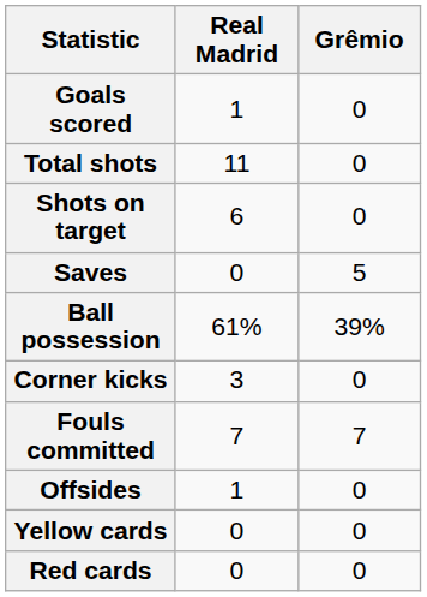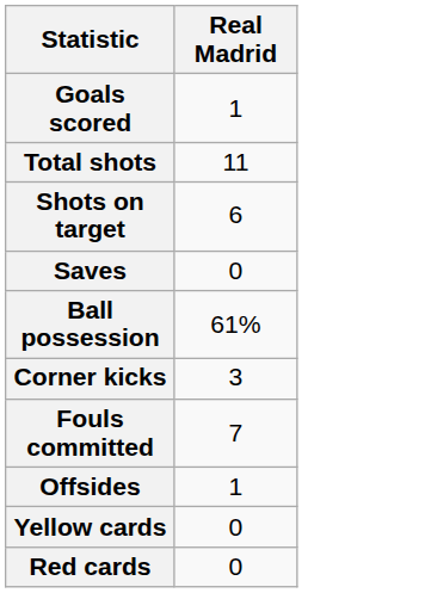- column: Grêmio | 0 | 0 | 0 | 5 | 39% | 0 | 7 | 0 | 0 | 0
